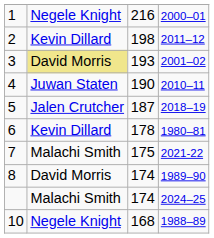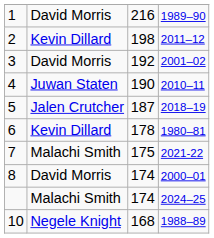1 | column 2: Negele Knight -> David Morris
1 | column 4: 2000–01 -> 1989–90
3 | column 2: khaki background -> no background
3 | column 3: 193 -> 192
8 | column 4: 1989–90 -> 2000–01
